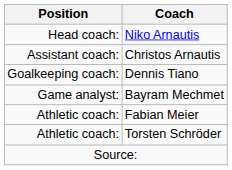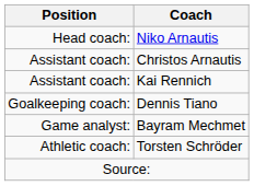+ row: Assistant coach: | Kai Rennich
- row: Athletic coach: | Fabian Meier
